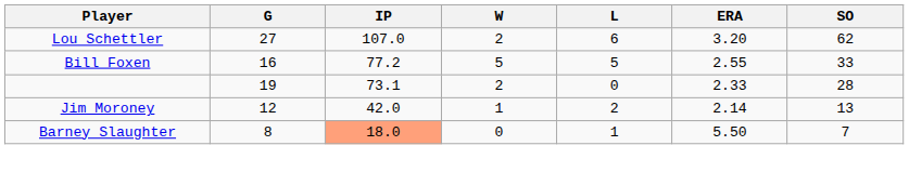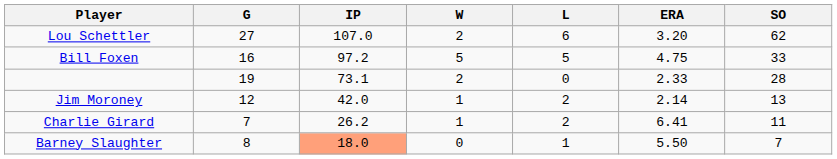Bill Foxen | IP: 77.2 -> 97.2
Bill Foxen | ERA: 2.55 -> 4.75
+ row: Charlie Girard | 7 | 26.2 | 1 | 2 | 6.41 | 11
